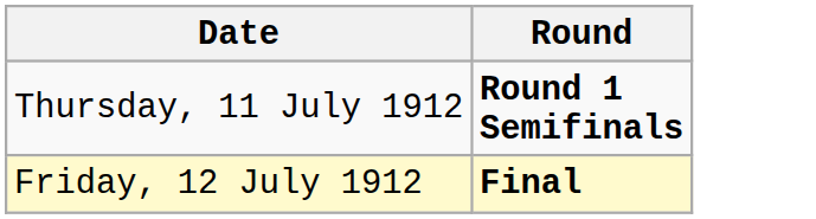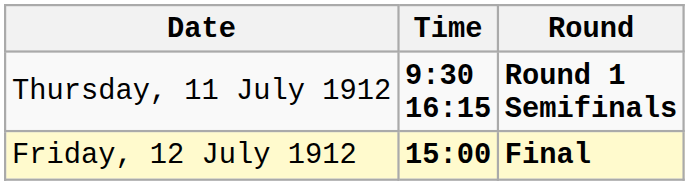+ column: Time | 9:30 16:15 | 15:00
